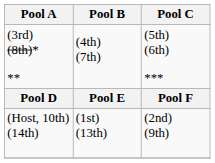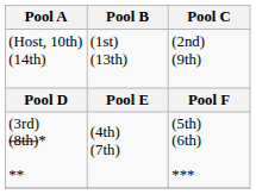rows swapped: (Host, 10th) (14th) <-> (3rd) (8th)* **
